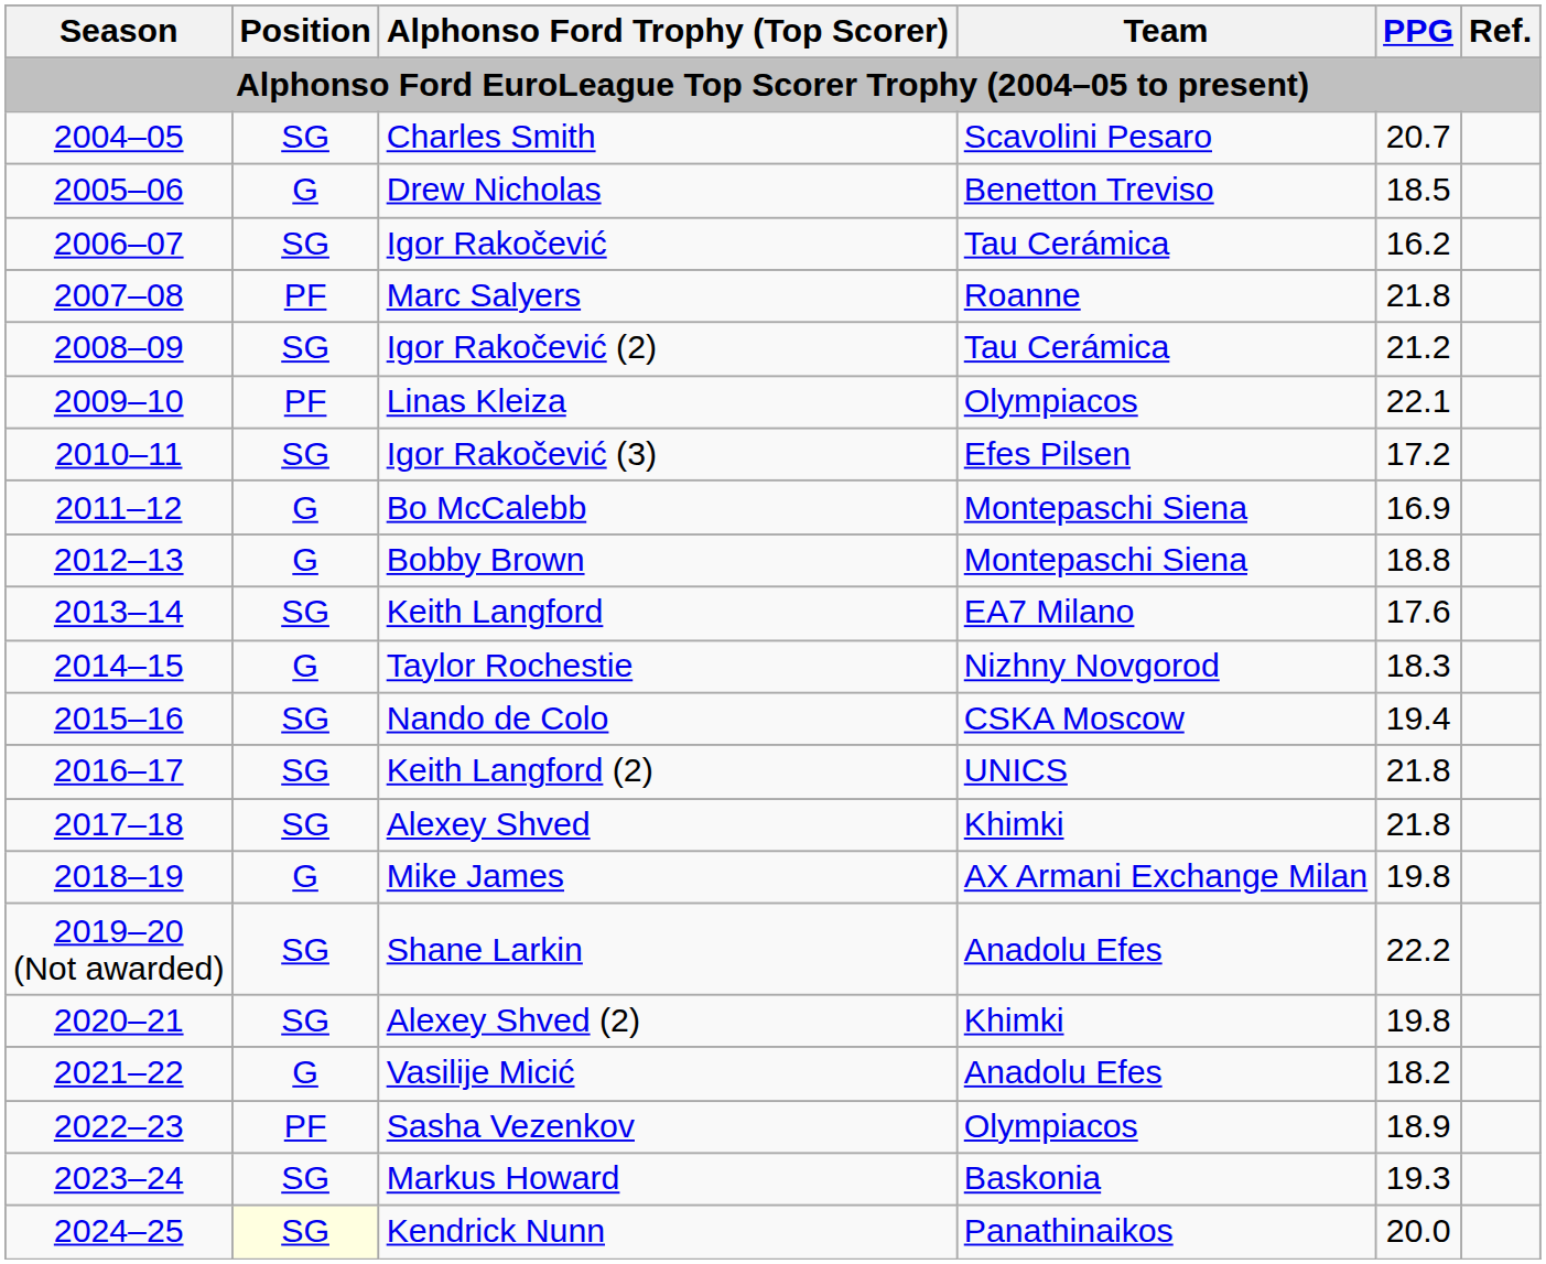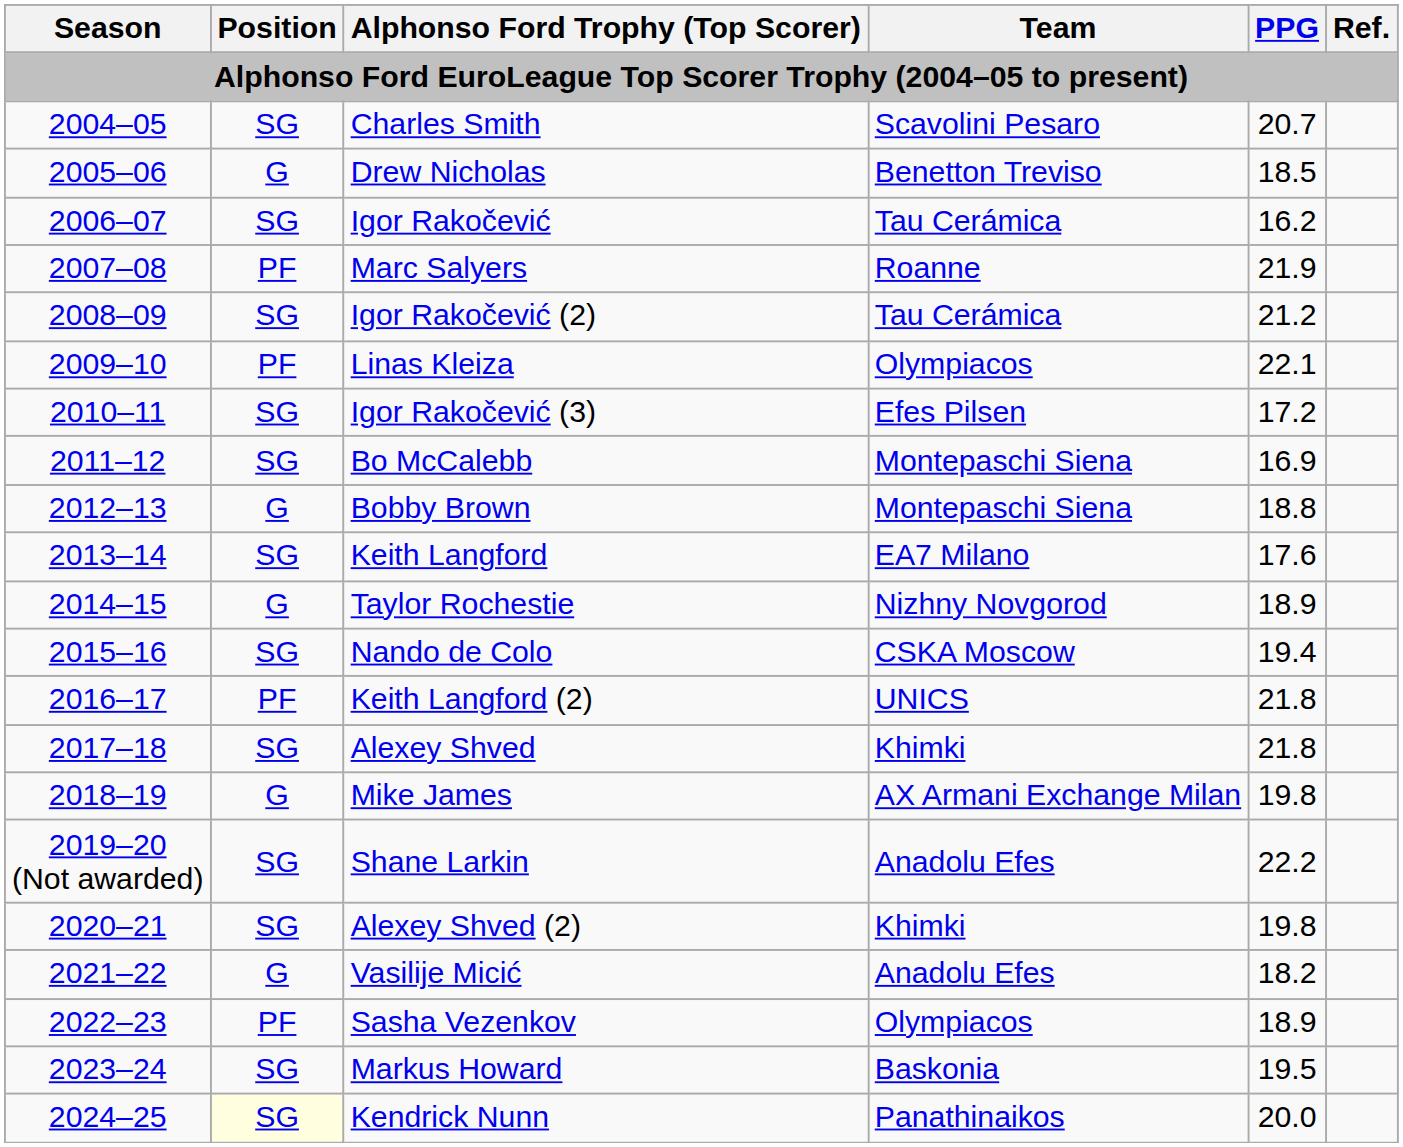Marc Salyers | PPG: 21.8 -> 21.9
Bo McCalebb | Position: G -> SG
Taylor Rochestie | PPG: 18.3 -> 18.9
Keith Langford (2) | Position: SG -> PF
Markus Howard | PPG: 19.3 -> 19.5
